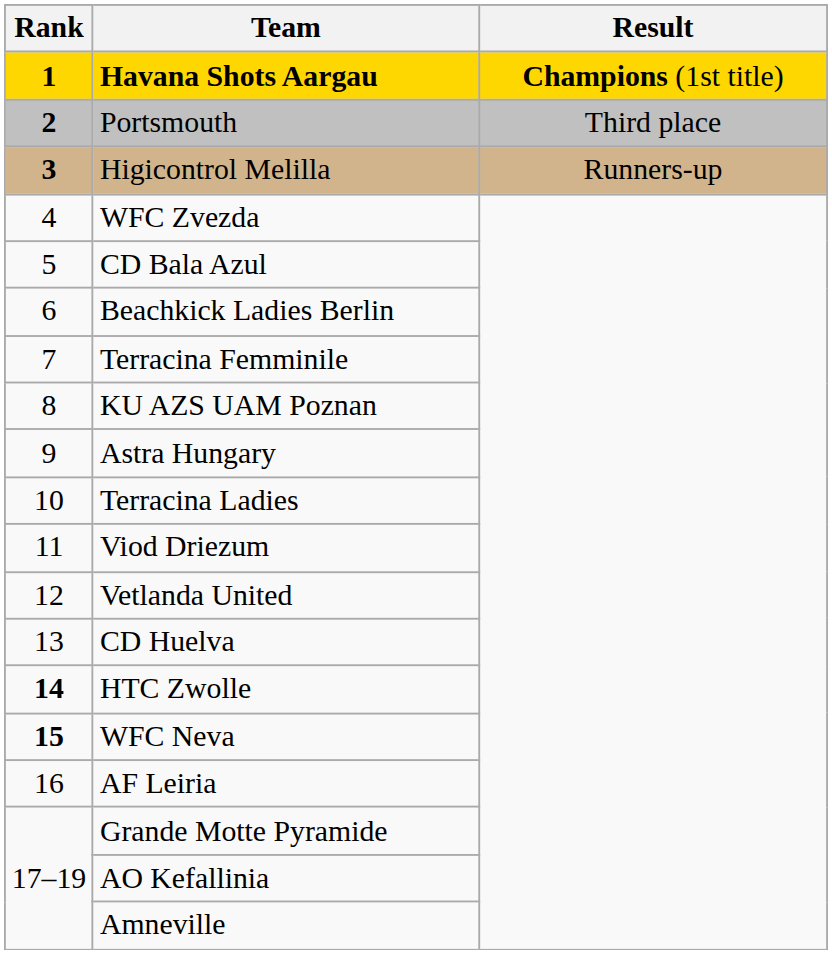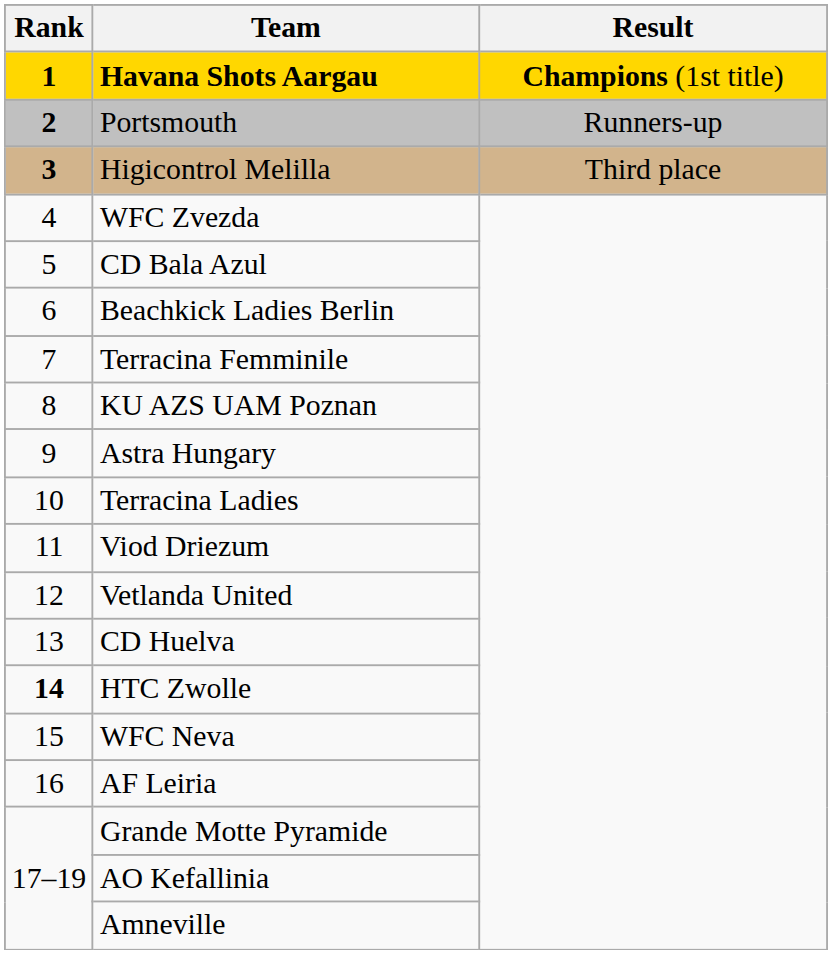Portsmouth | Result: Third place -> Runners-up
Higicontrol Melilla | Result: Runners-up -> Third place
WFC Neva | Rank: bold -> normal
